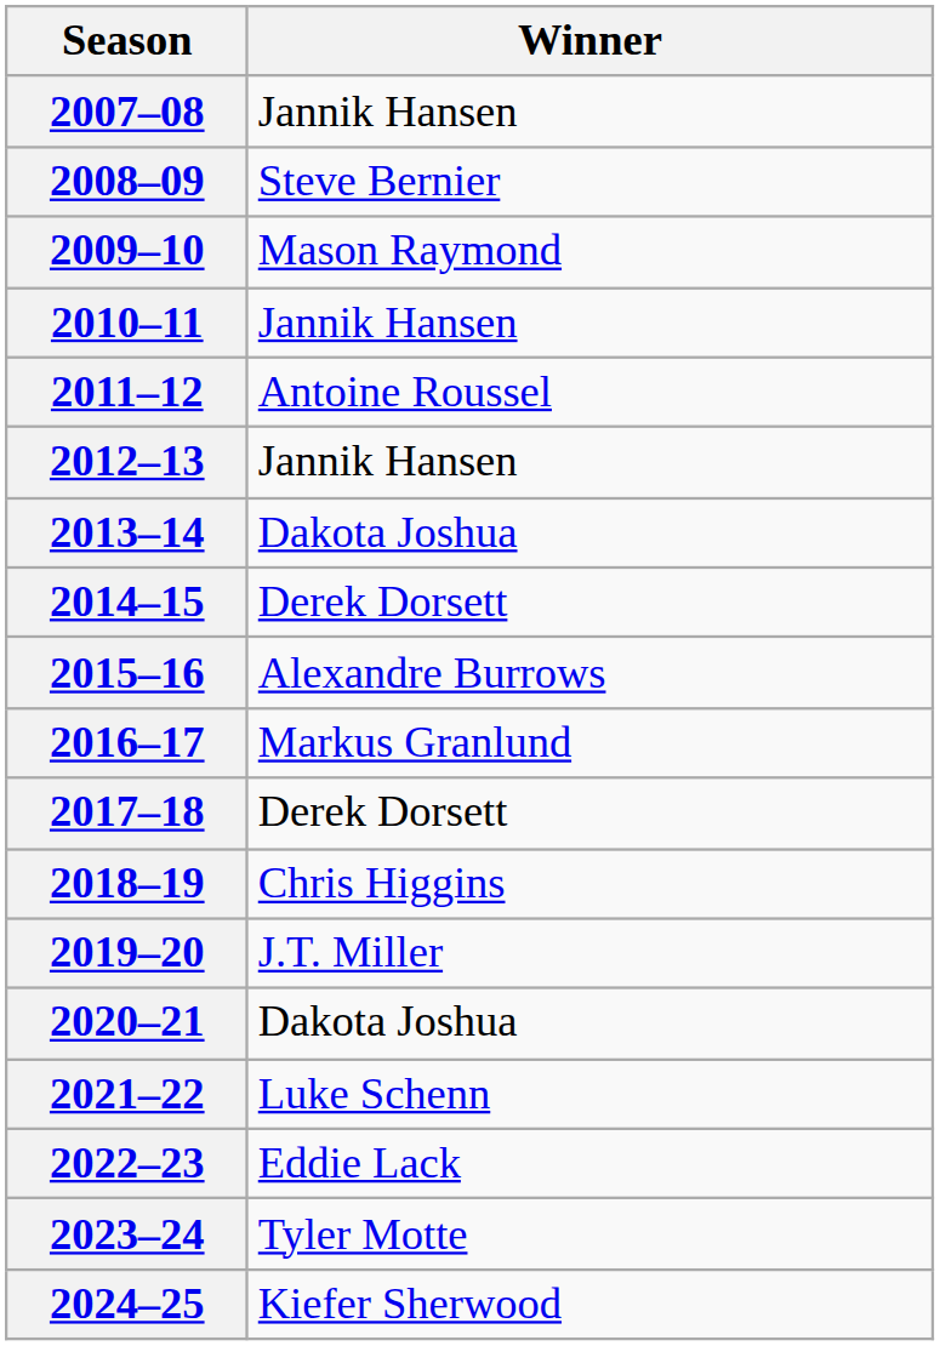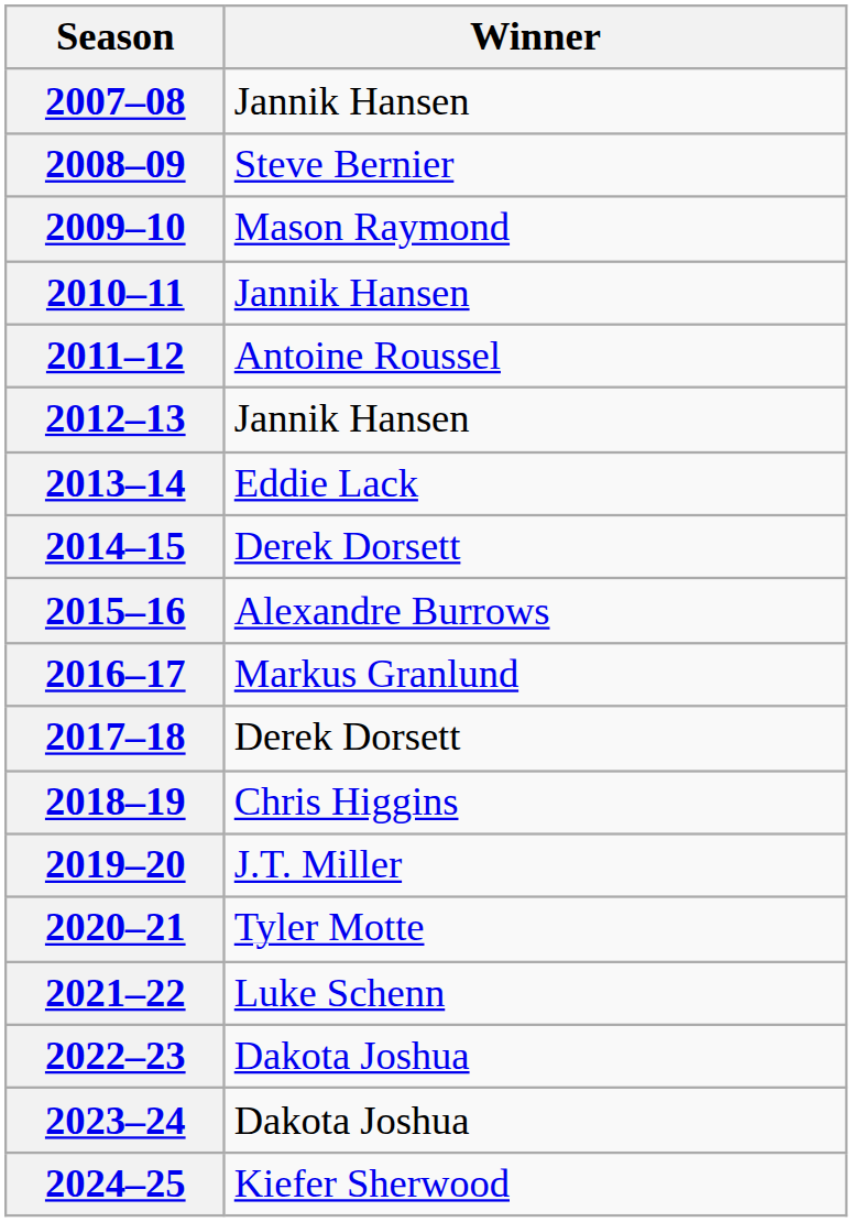2013–14 | Winner: Dakota Joshua -> Eddie Lack
2020–21 | Winner: Dakota Joshua -> Tyler Motte
2022–23 | Winner: Eddie Lack -> Dakota Joshua
2023–24 | Winner: Tyler Motte -> Dakota Joshua
